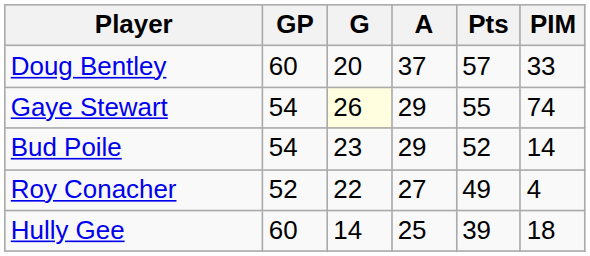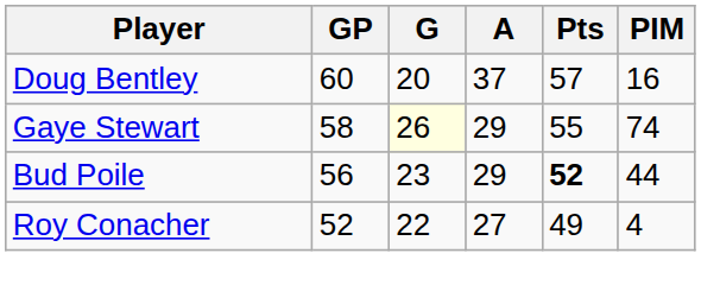Doug Bentley | PIM: 33 -> 16
Gaye Stewart | GP: 54 -> 58
Bud Poile | GP: 54 -> 56
Bud Poile | Pts: normal -> bold
Bud Poile | PIM: 14 -> 44
- row: Hully Gee | 60 | 14 | 25 | 39 | 18
